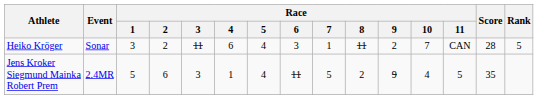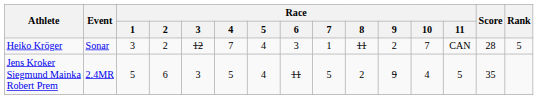Heiko Kröger | Race / 3: 11 -> 12
Heiko Kröger | Race / 4: 6 -> 7
Jens Kroker Siegmund Mainka Robert Prem | Race / 4: 1 -> 5
